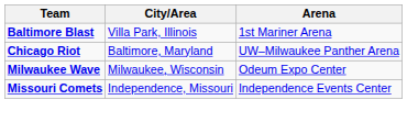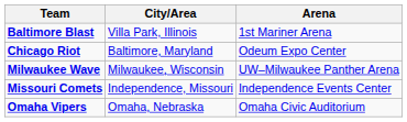Chicago Riot | Arena: UW–Milwaukee Panther Arena -> Odeum Expo Center
Milwaukee Wave | Arena: Odeum Expo Center -> UW–Milwaukee Panther Arena
+ row: Omaha Vipers | Omaha, Nebraska | Omaha Civic Auditorium
